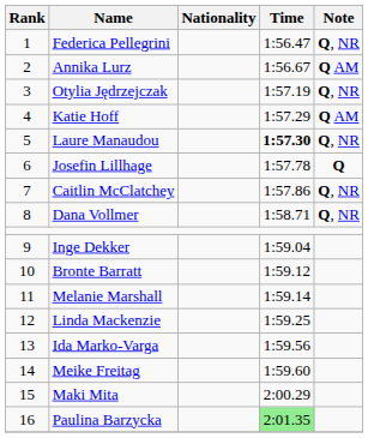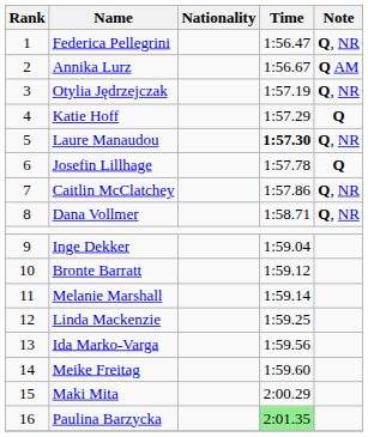Katie Hoff | Note: Q AM -> Q
